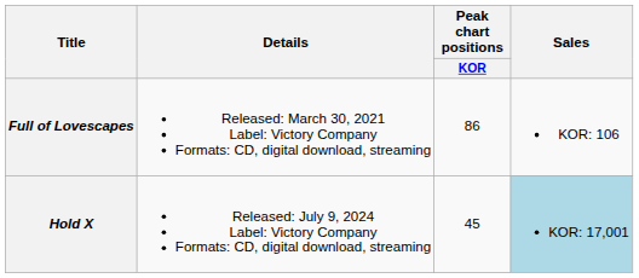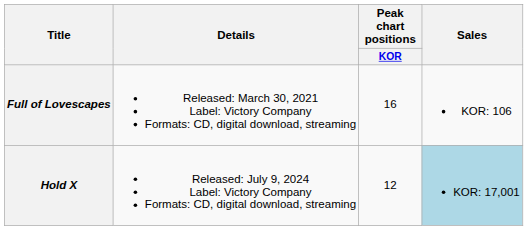Full of Lovescapes | Peak chart positions / KOR: 86 -> 16
Hold X | Peak chart positions / KOR: 45 -> 12
